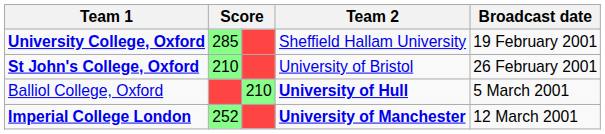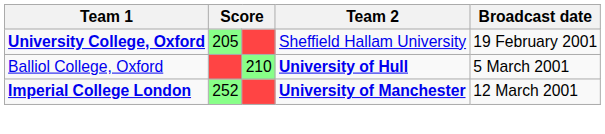University College, Oxford | column 2: 285 -> 205
- row: St John's College, Oxford | 210 | University of Bristol | 26 February 2001
